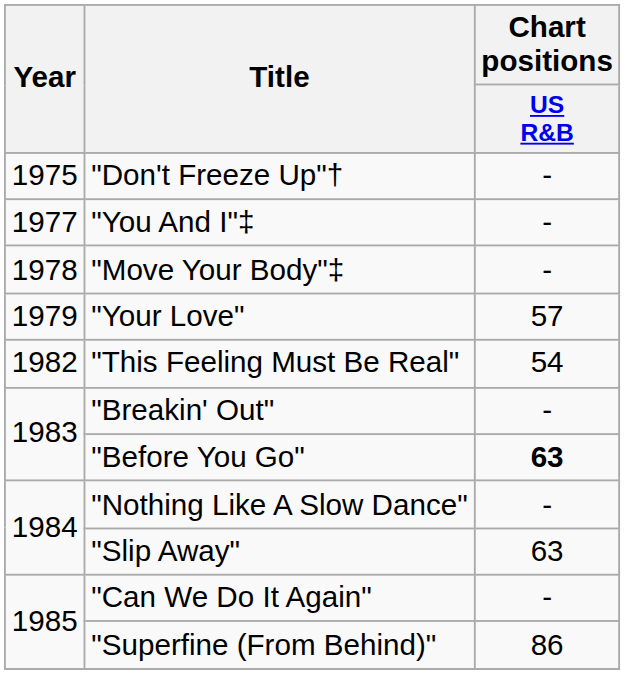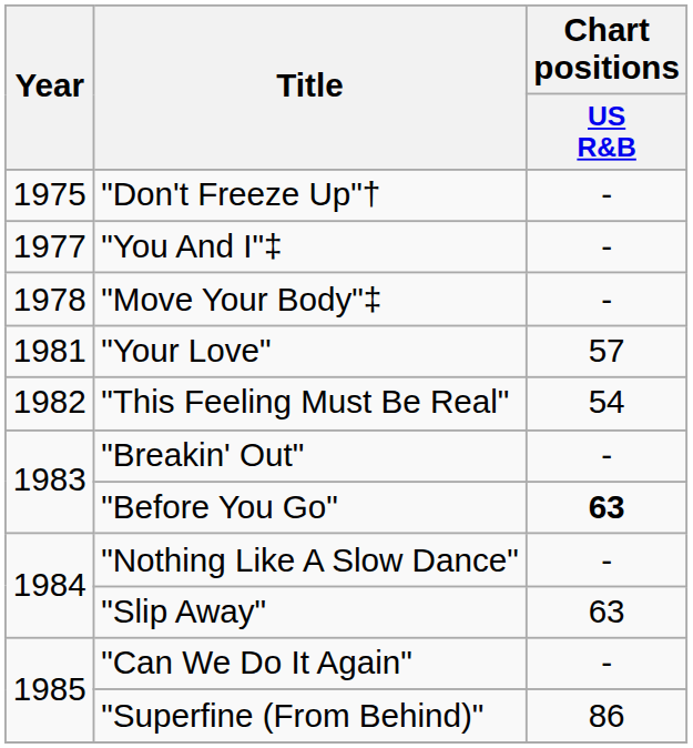"Your Love" | Year: 1979 -> 1981
